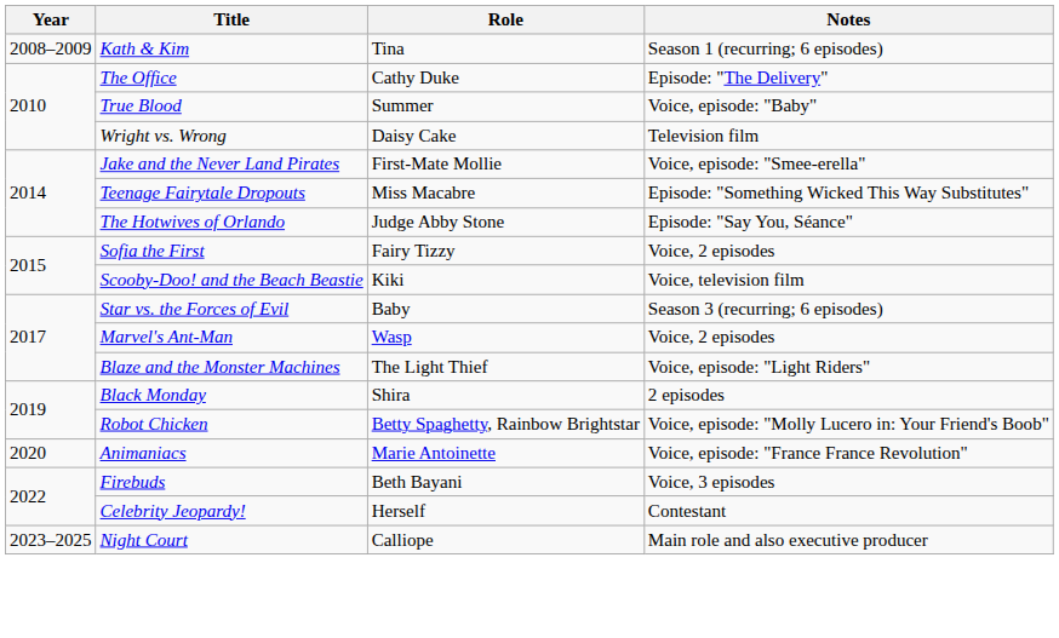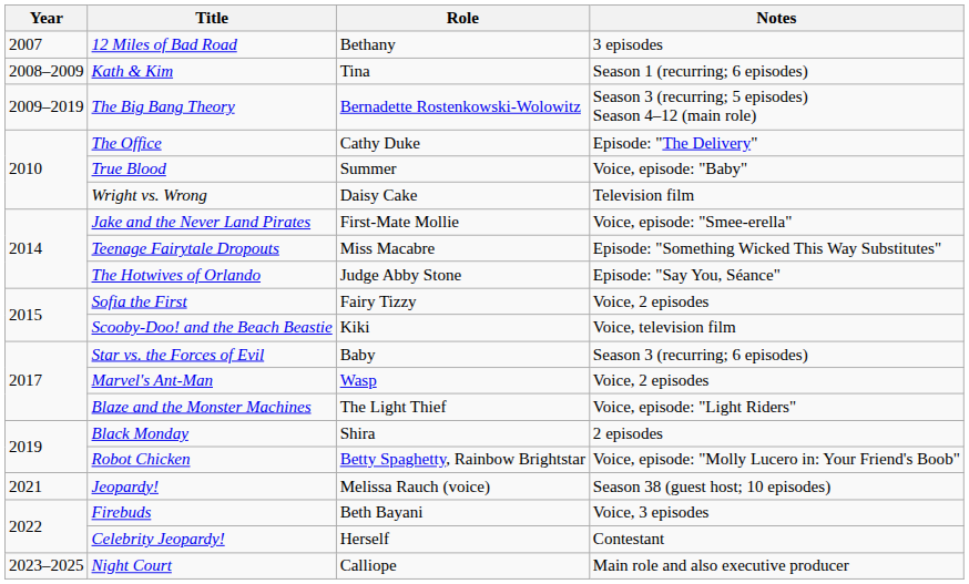+ row: 2007 | 12 Miles of Bad Road | Bethany | 3 episodes
+ row: 2009–2019 | The Big Bang Theory | Bernadette Rostenkowski-Wolowitz | Season 3 (recurring; 5 episodes) Season 4–12 (main role)
- row: 2020 | Animaniacs | Marie Antoinette | Voice, episode: "France France Revolution"
+ row: 2021 | Jeopardy! | Melissa Rauch (voice) | Season 38 (guest host; 10 episodes)
